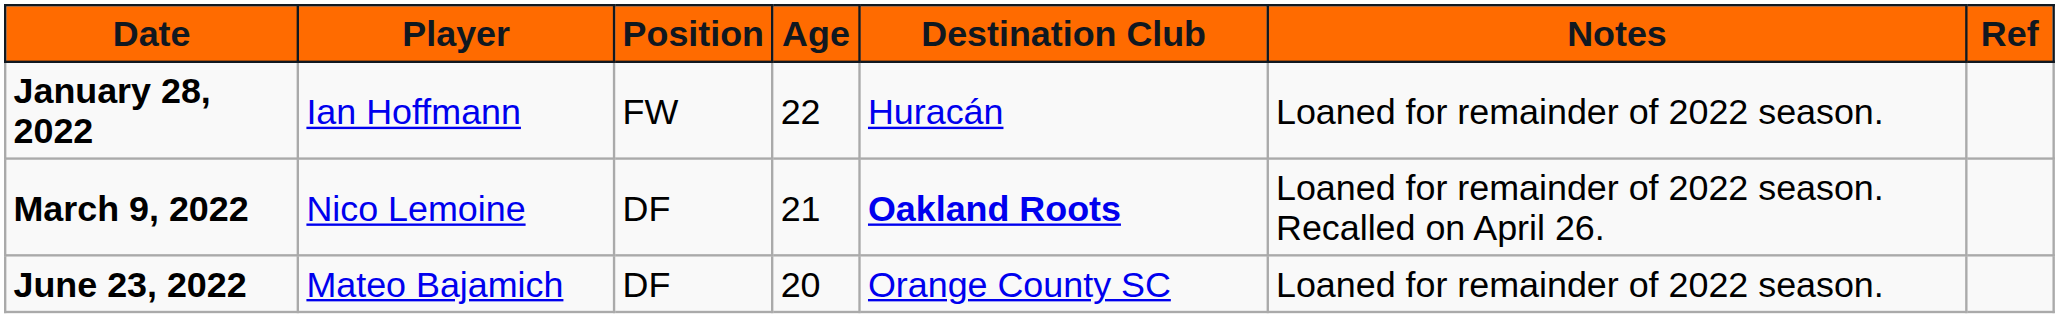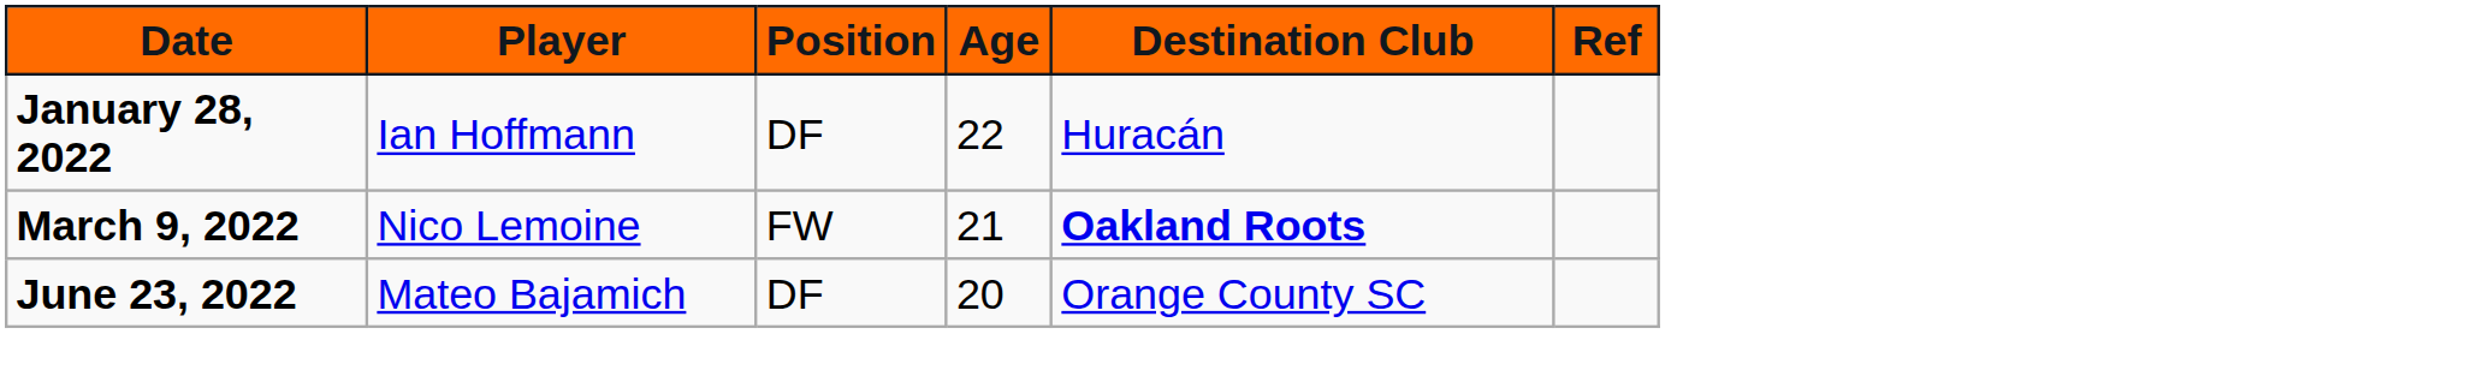- column: Notes | Loaned for remainder of 2022 season. | Loaned for remainder of 2022 season. Recalled on April 26. | Loaned for remainder of 2022 season.
January 28, 2022 | Position: FW -> DF
March 9, 2022 | Position: DF -> FW
